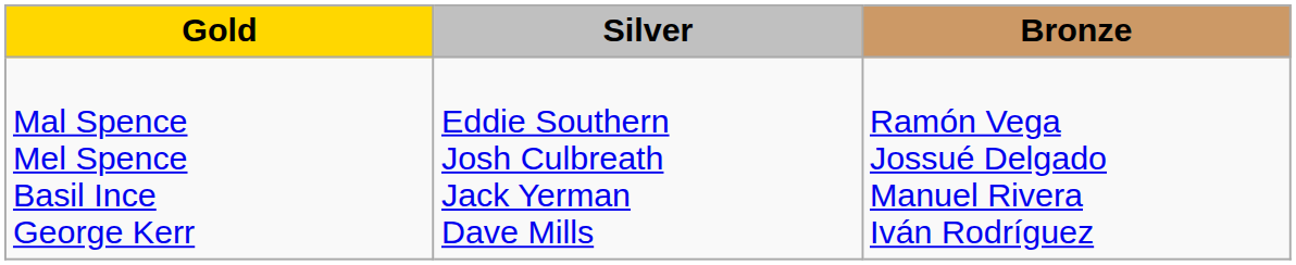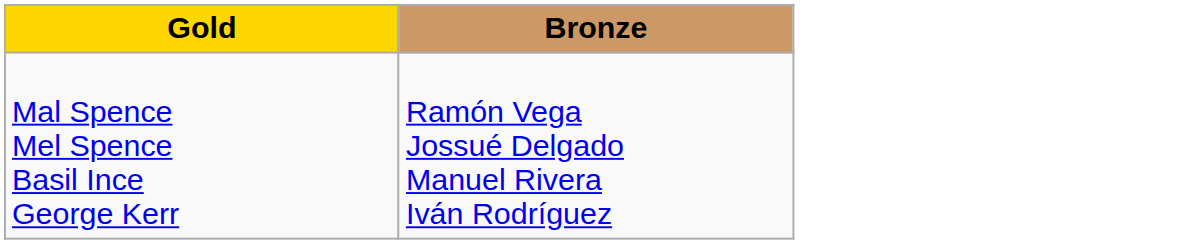- column: Silver | Eddie Southern Josh Culbreath Jack Yerman Dave Mills
